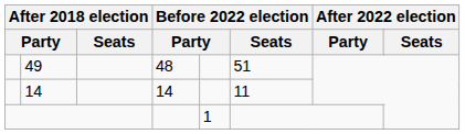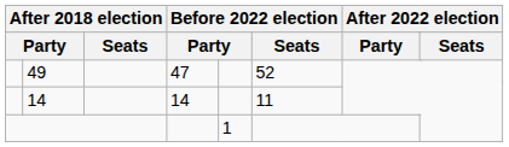49 | column 4: 48 -> 47
49 | Before 2022 election / Seats: 51 -> 52
